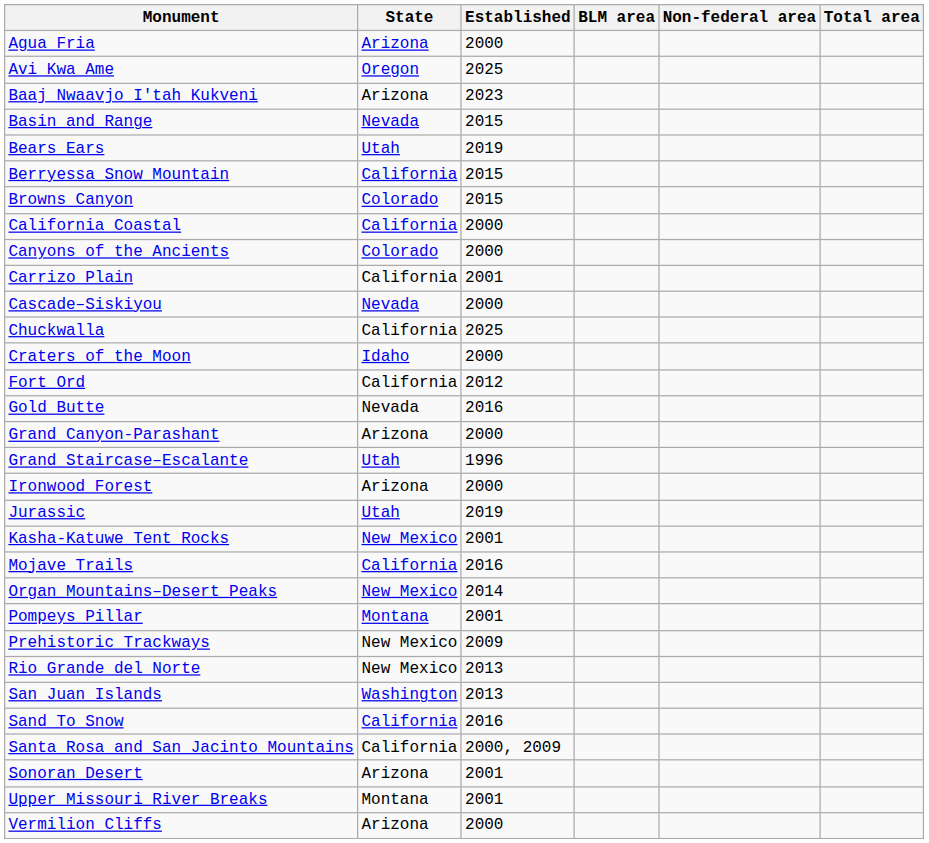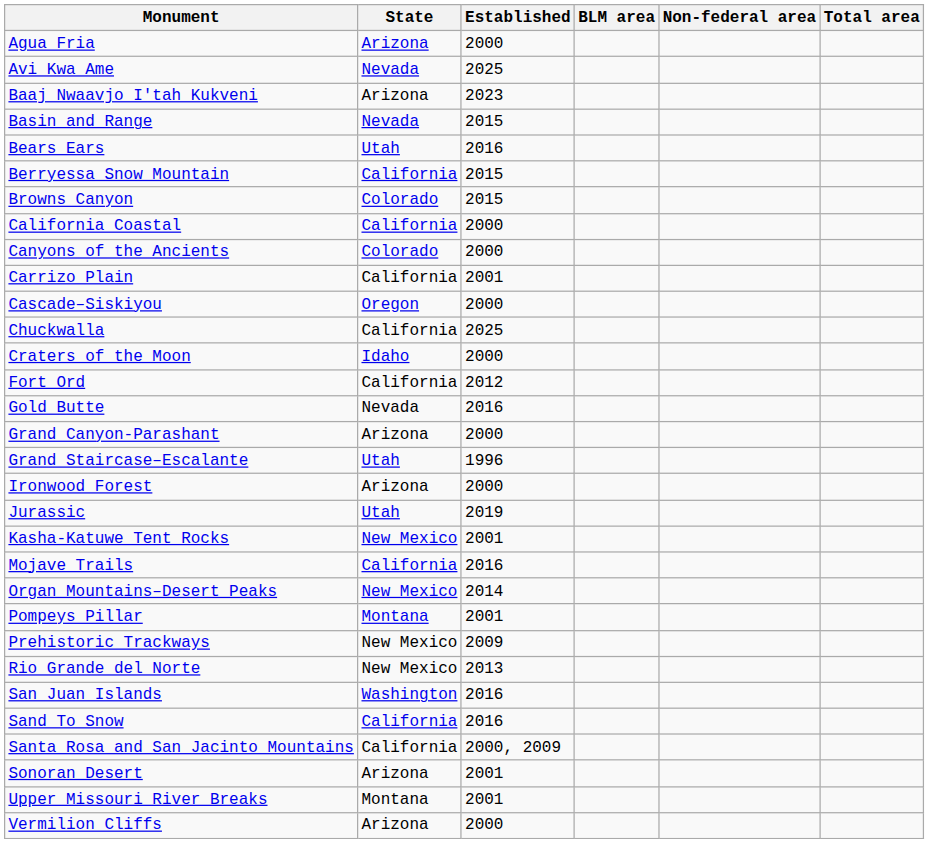Avi Kwa Ame | State: Oregon -> Nevada
Bears Ears | Established: 2019 -> 2016
Cascade–Siskiyou | State: Nevada -> Oregon
San Juan Islands | Established: 2013 -> 2016
